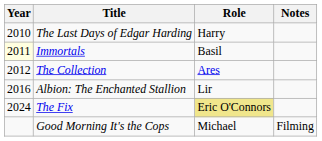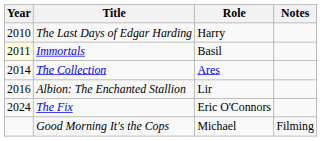The Collection | Year: 2012 -> 2014
The Fix | Role: khaki background -> no background
